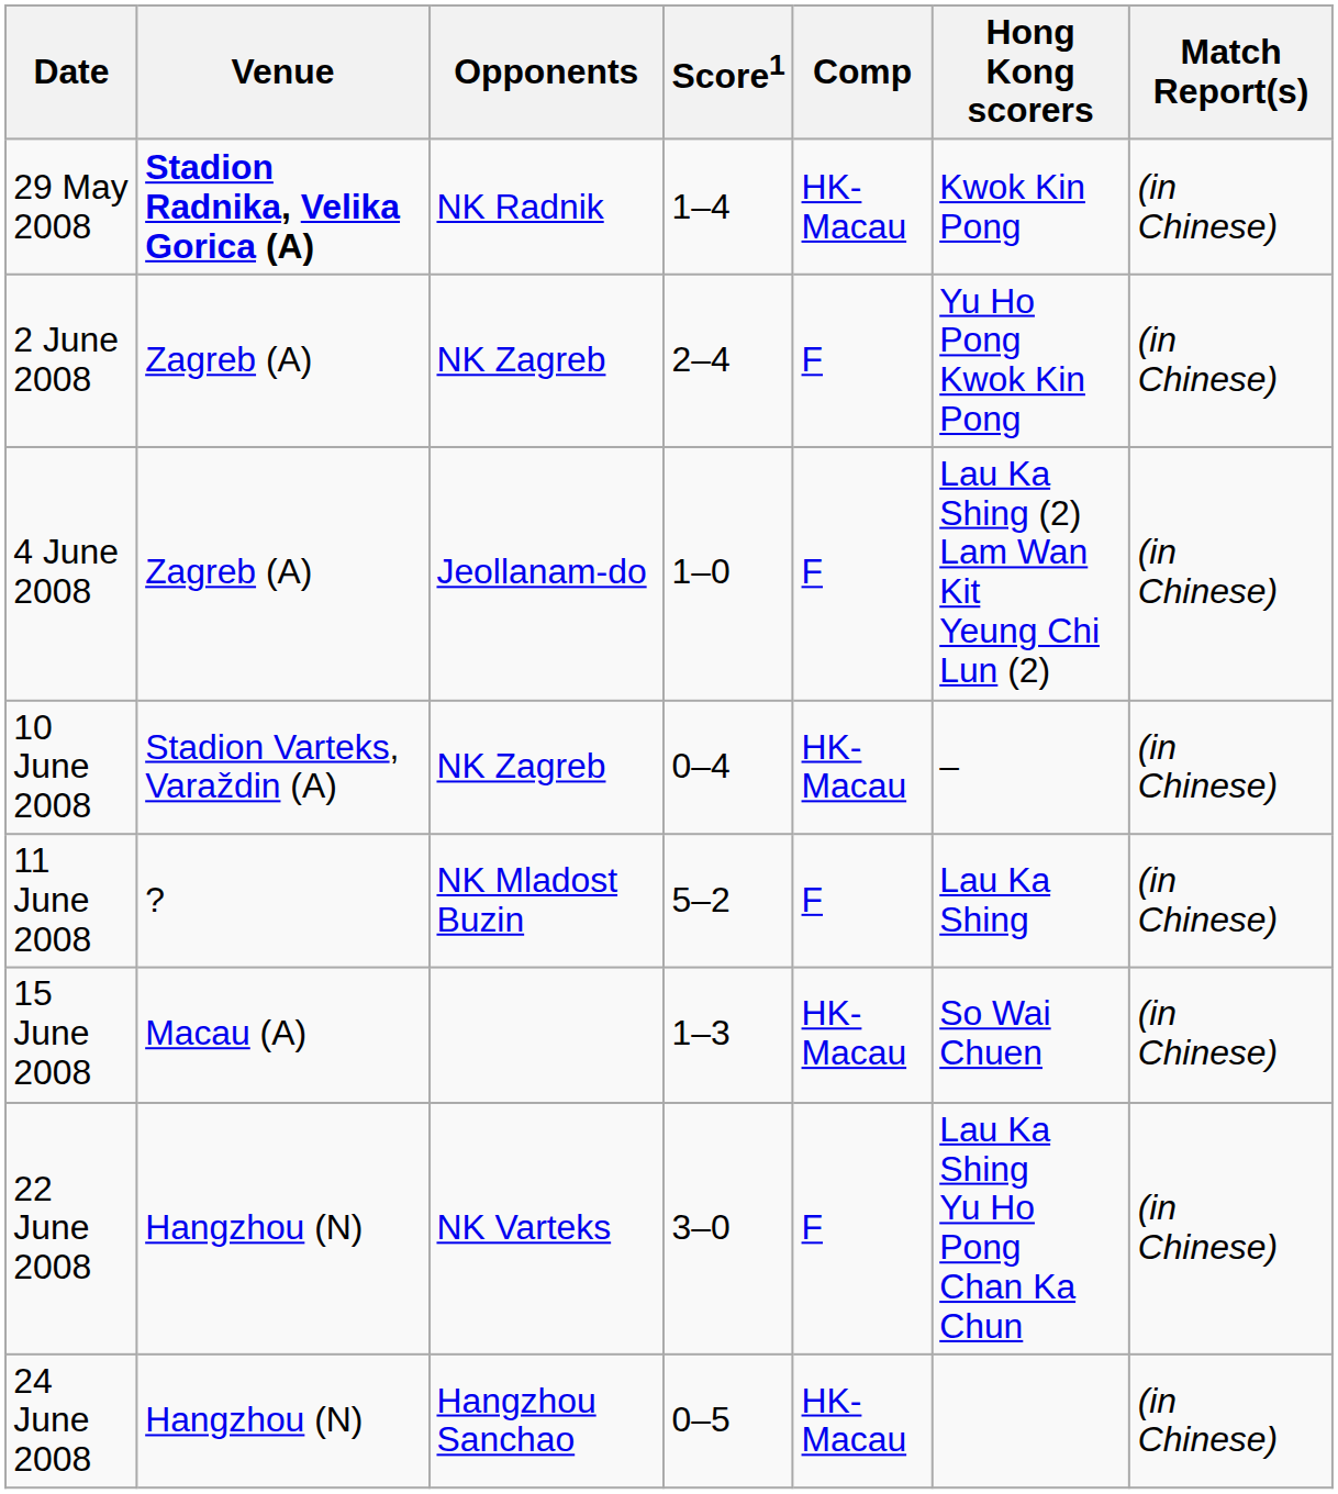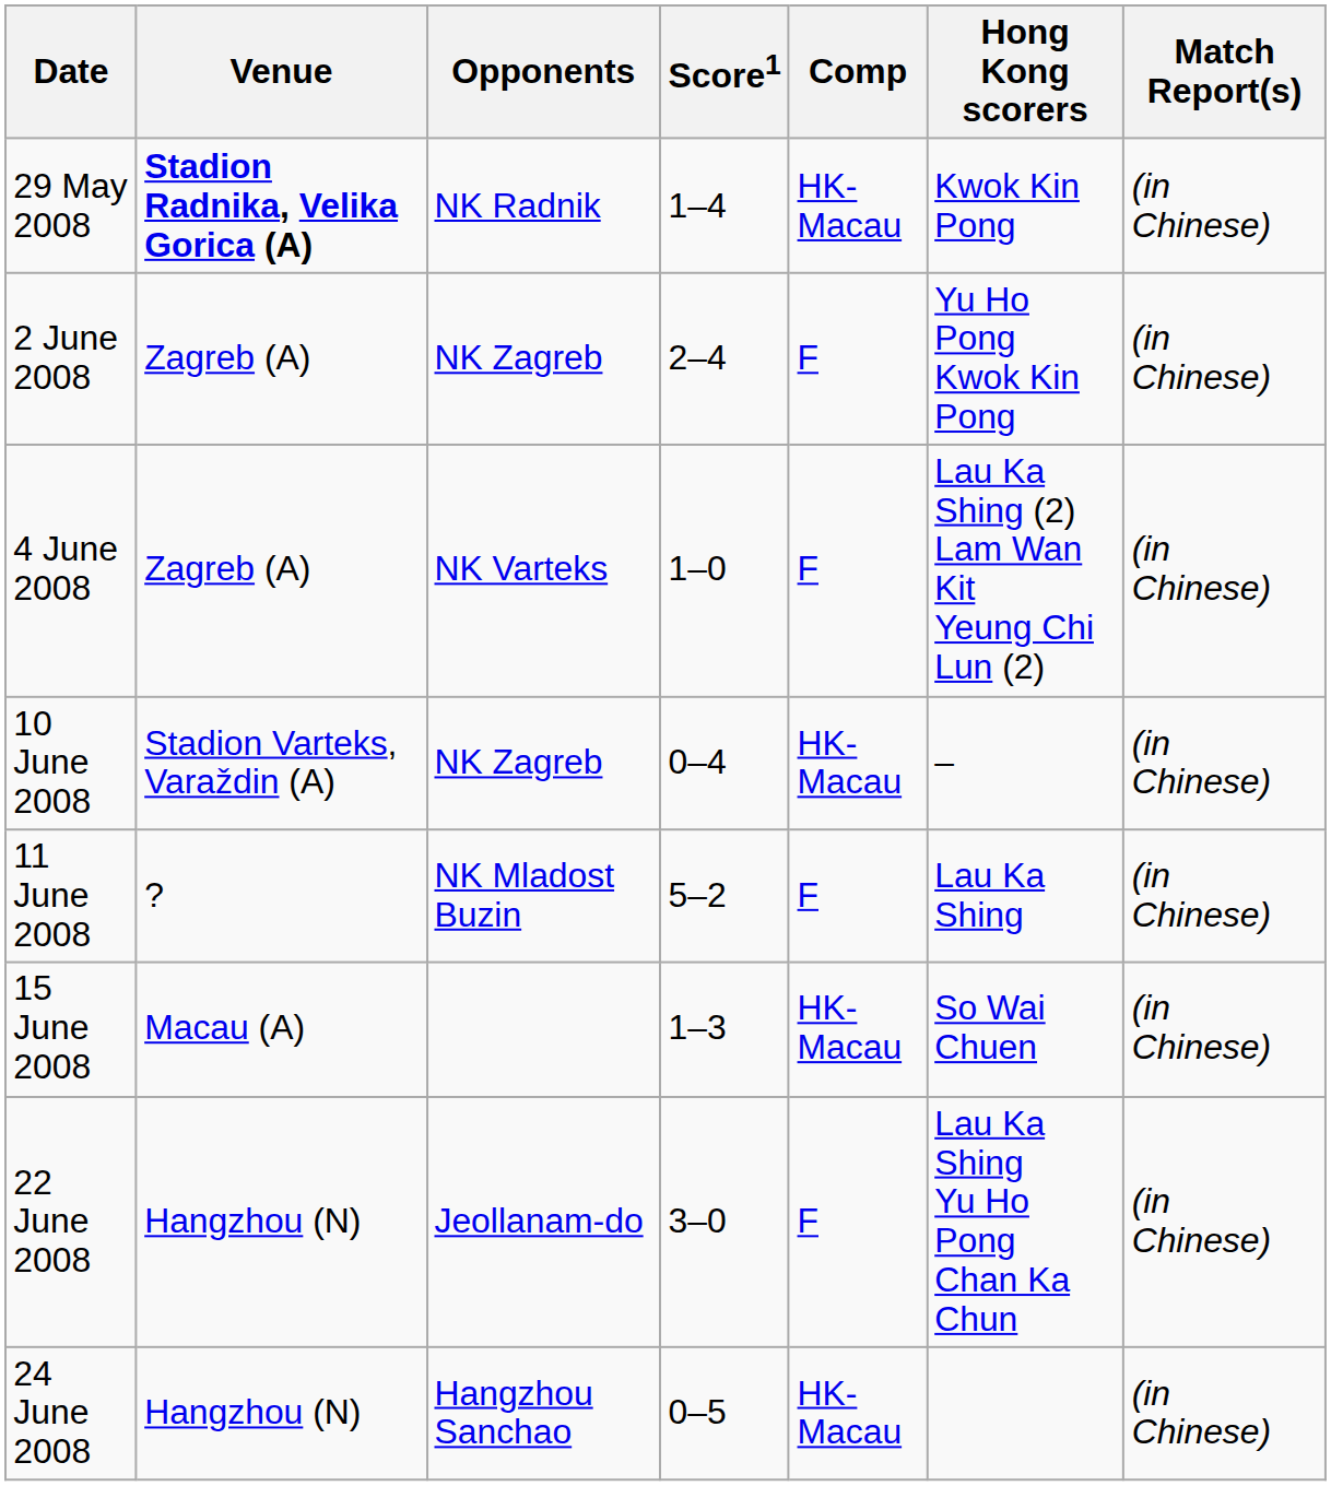4 June 2008 | Opponents: Jeollanam-do -> NK Varteks
22 June 2008 | Opponents: NK Varteks -> Jeollanam-do
